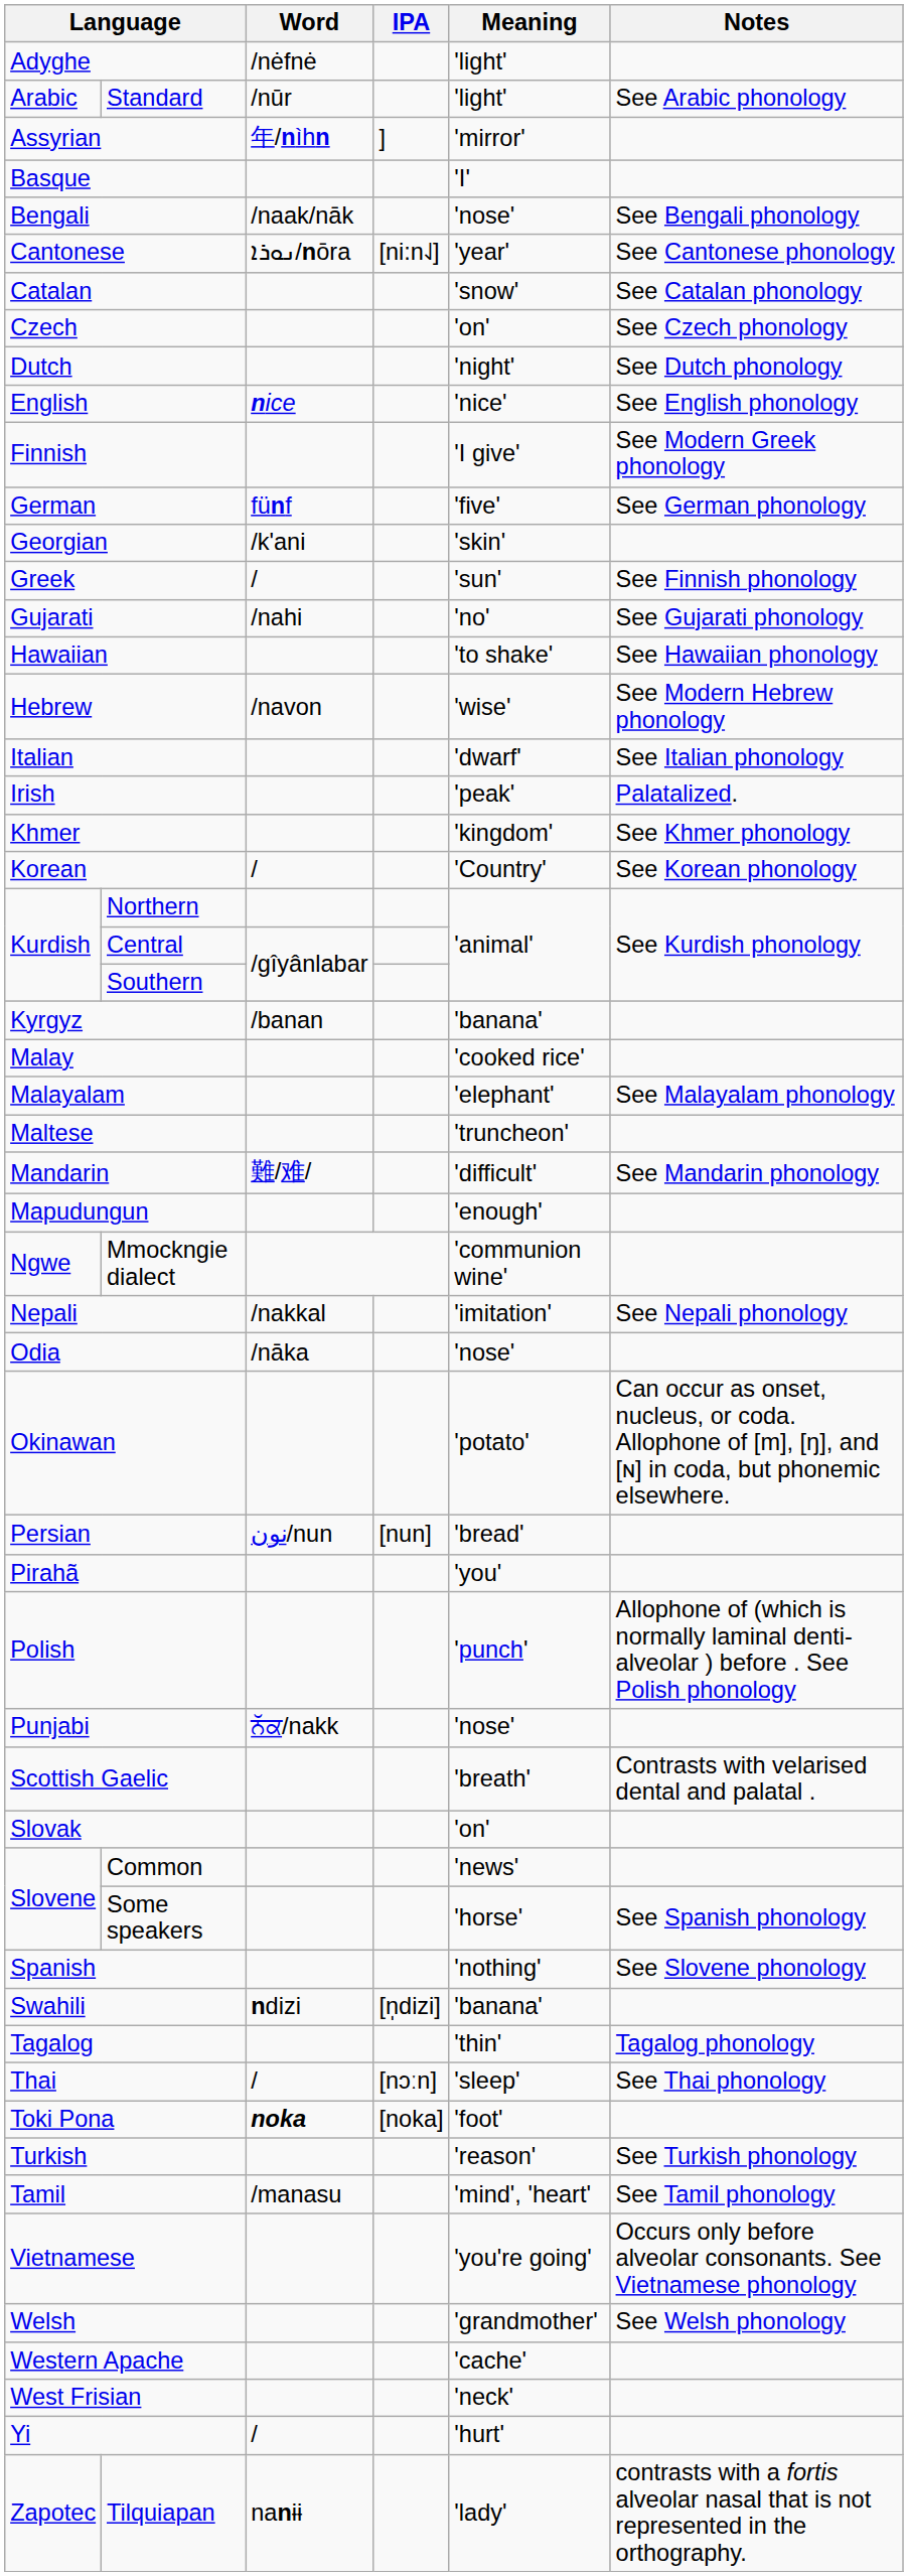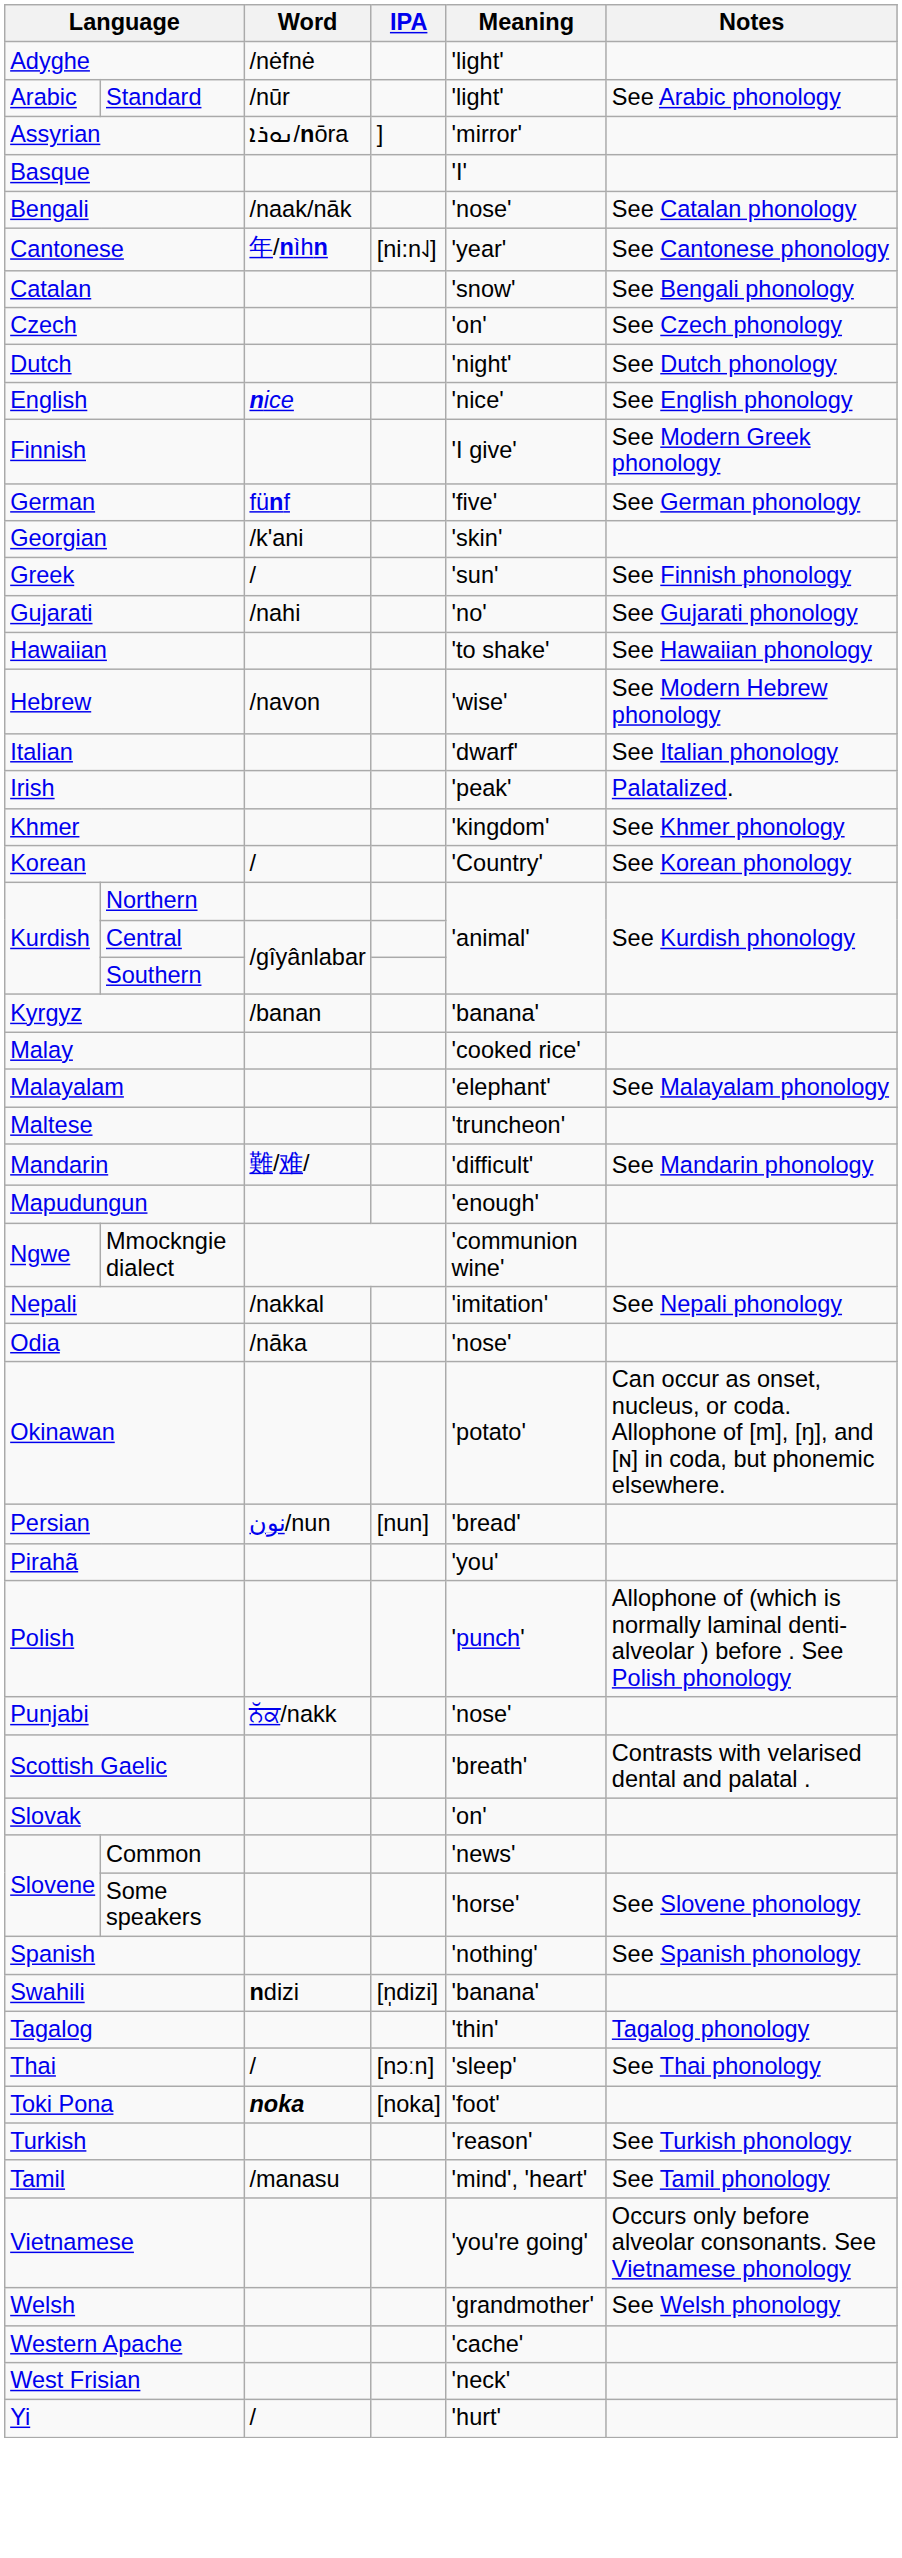Assyrian | Word: 年/nìhn -> ܢܘܪܐ/nōra
Bengali | Notes: See Bengali phonology -> See Catalan phonology
Cantonese | Word: ܢܘܪܐ/nōra -> 年/nìhn
Catalan | Notes: See Catalan phonology -> See Bengali phonology
Some speakers | Notes: See Spanish phonology -> See Slovene phonology
Spanish | Notes: See Slovene phonology -> See Spanish phonology
- row: Zapotec | Tilquiapan | nanɨɨ | 'lady' | contrasts with a fortis alveolar nasal that is not represented in the orthography.
